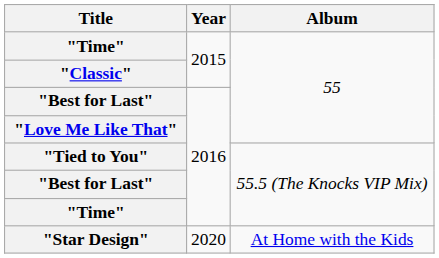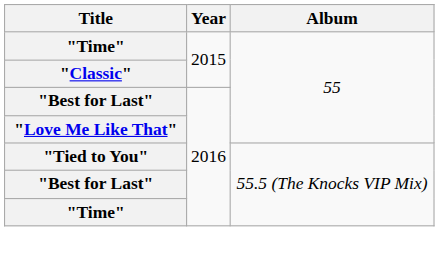- row: "Star Design" | 2020 | At Home with the Kids
